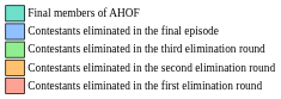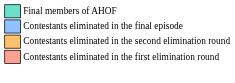- row: Contestants eliminated in the third elimination round
